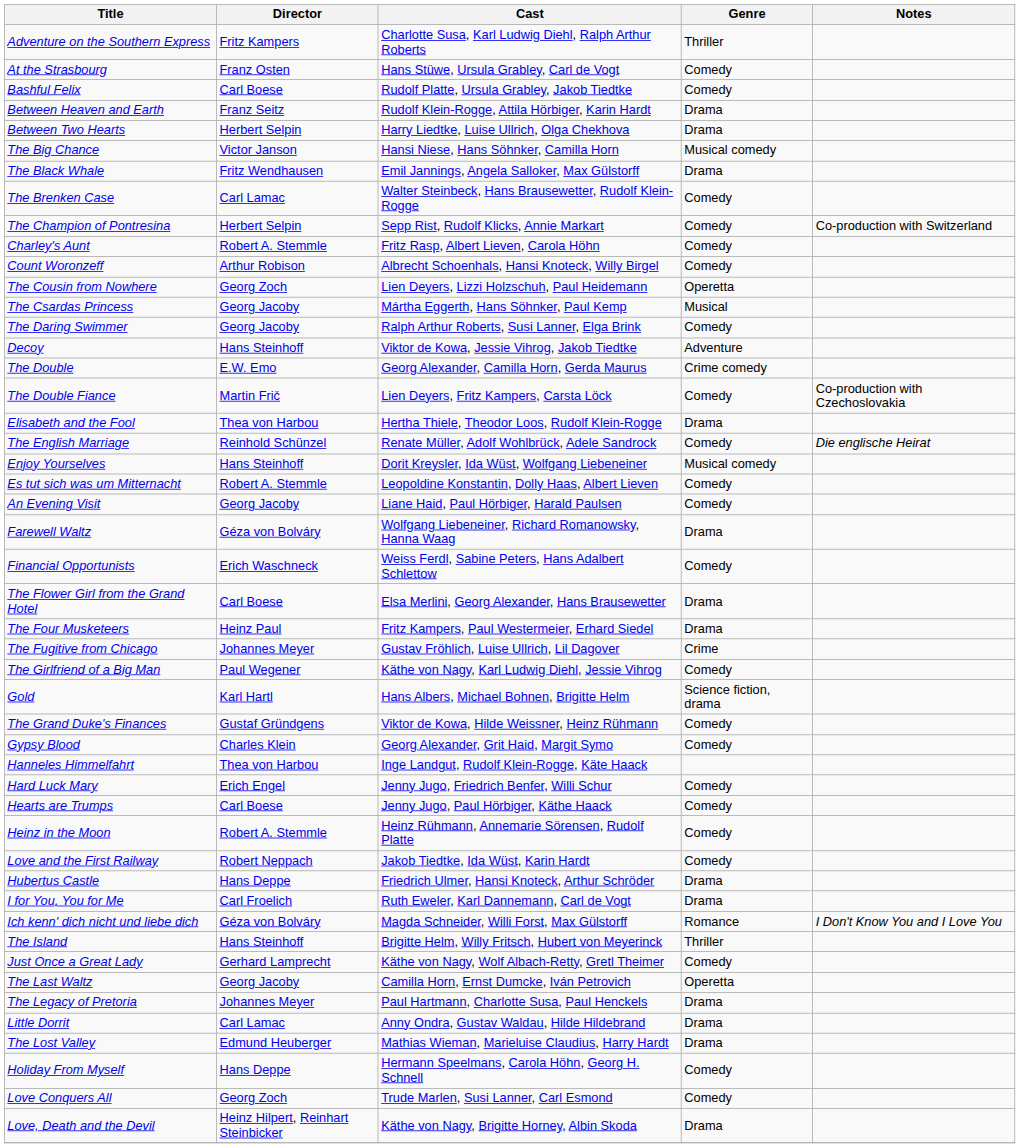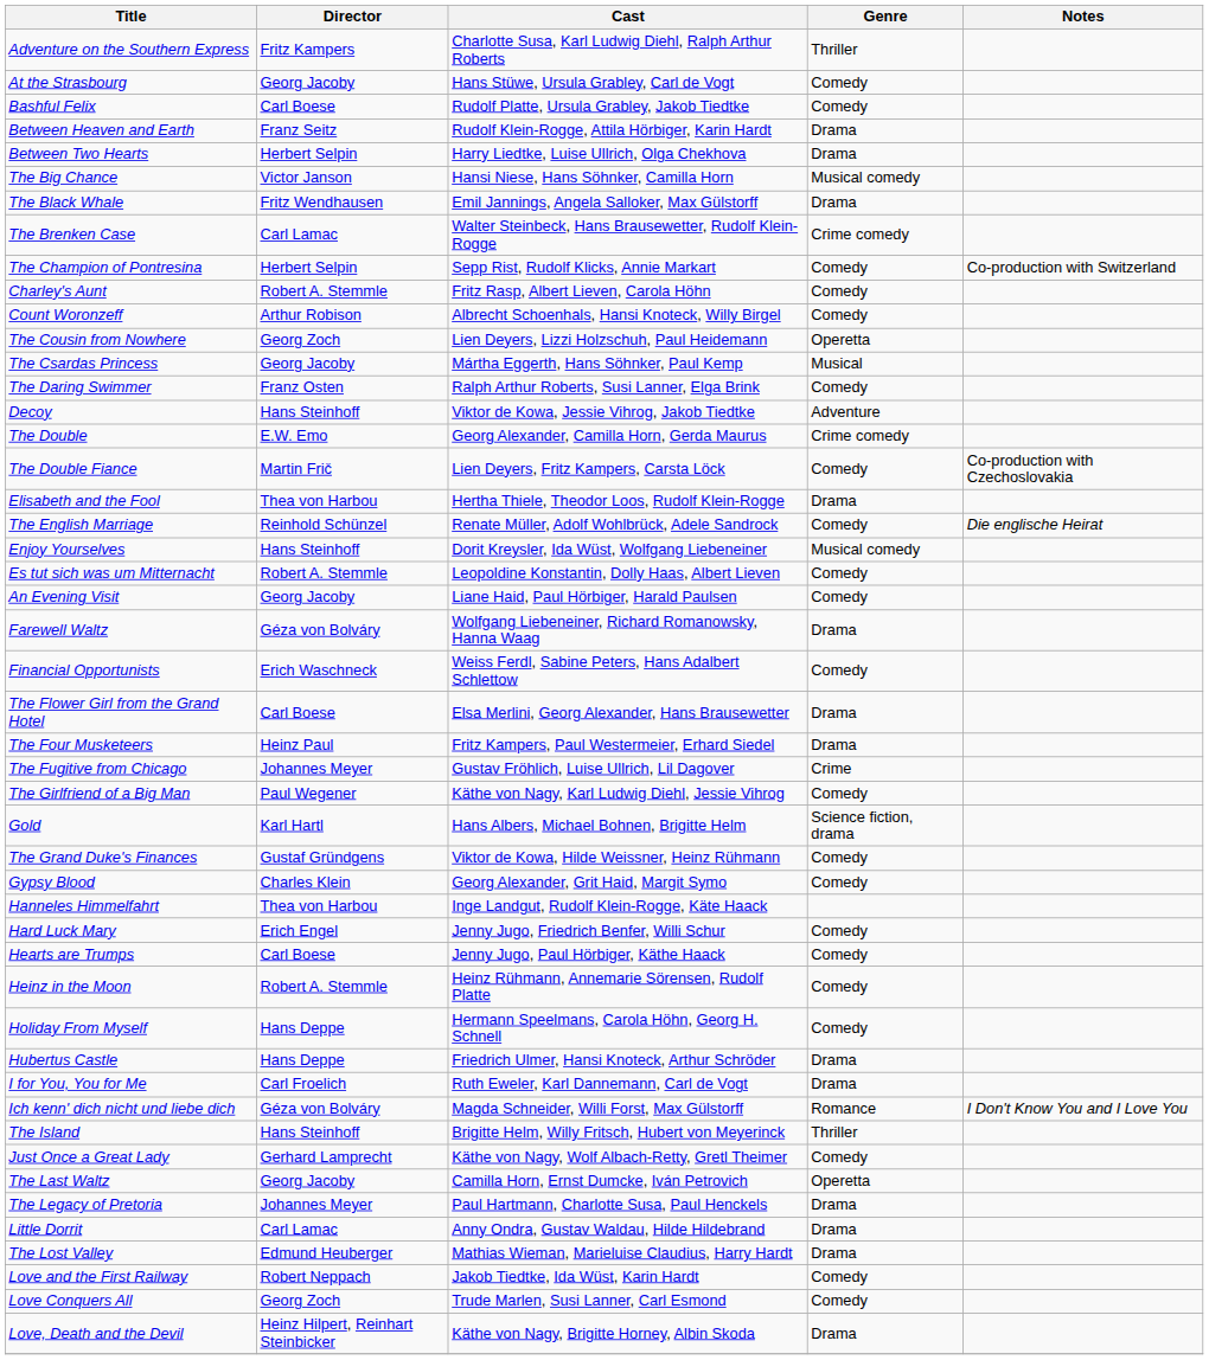At the Strasbourg | Director: Franz Osten -> Georg Jacoby
The Brenken Case | Genre: Comedy -> Crime comedy
The Daring Swimmer | Director: Georg Jacoby -> Franz Osten
rows swapped: Holiday From Myself <-> Love and the First Railway
